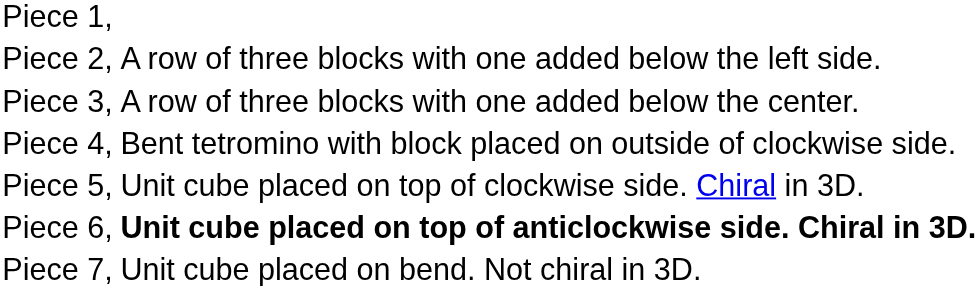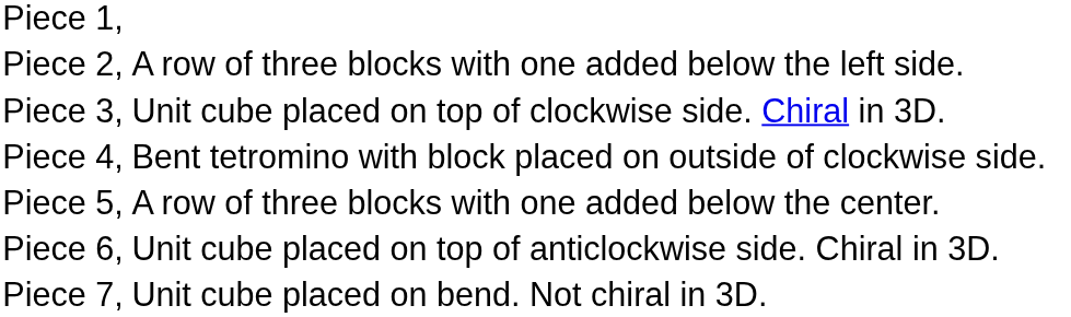Piece 3, | column 3: A row of three blocks with one added below the center. -> Unit cube placed on top of clockwise side. Chiral in 3D.
Piece 5, | column 3: Unit cube placed on top of clockwise side. Chiral in 3D. -> A row of three blocks with one added below the center.
Piece 6, | column 3: bold -> normal
